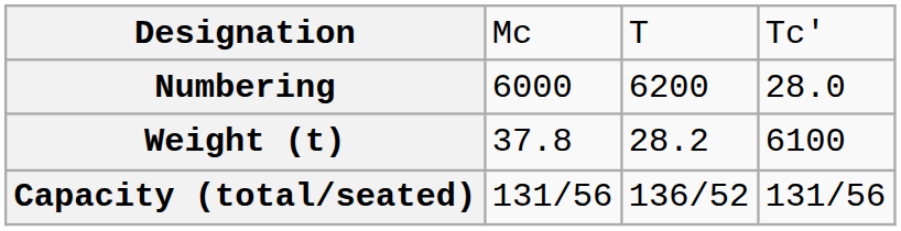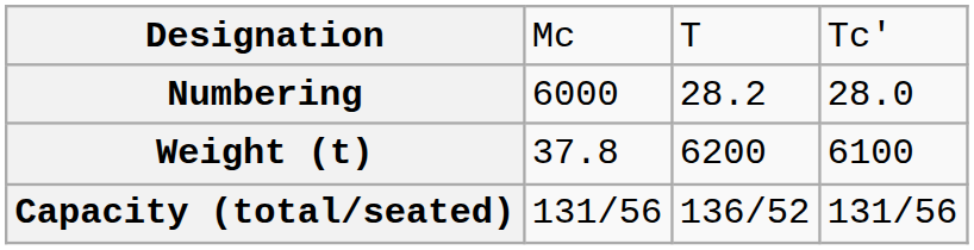Numbering | column 3: 6200 -> 28.2
Weight (t) | column 3: 28.2 -> 6200
